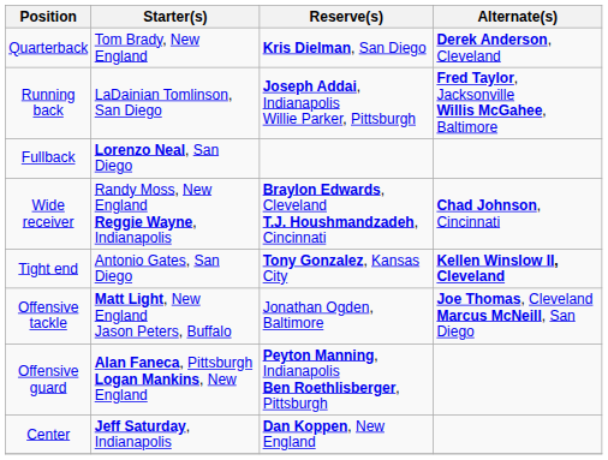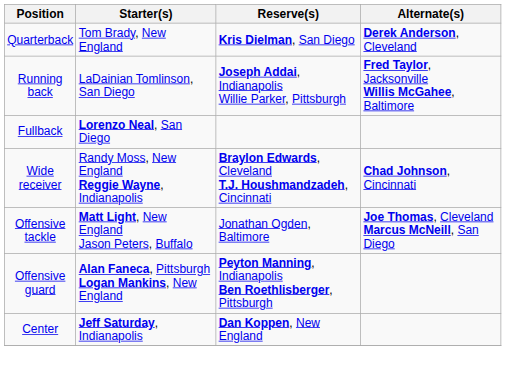- row: Tight end | Antonio Gates, San Diego | Tony Gonzalez, Kansas City | Kellen Winslow II, Cleveland
